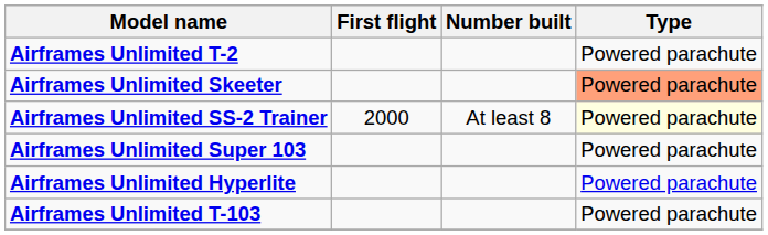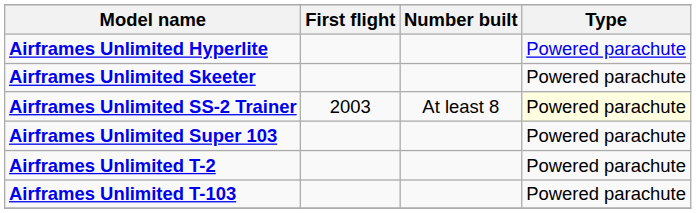rows swapped: Airframes Unlimited Hyperlite <-> Airframes Unlimited T-2
Airframes Unlimited Skeeter | Type: lightsalmon background -> no background
Airframes Unlimited SS-2 Trainer | First flight: 2000 -> 2003
